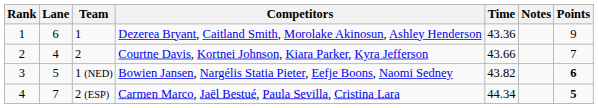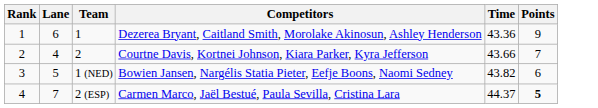- column: Notes
1 (NED) | Points: bold -> normal
2 (ESP) | Time: 44.34 -> 44.37
